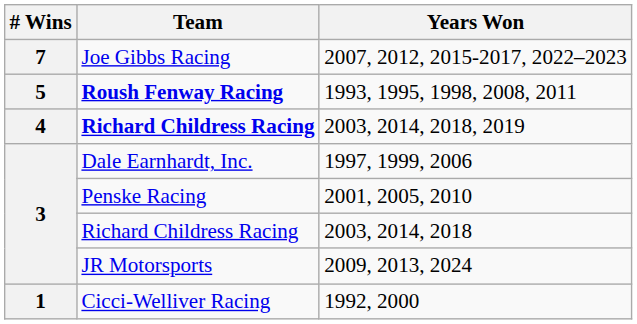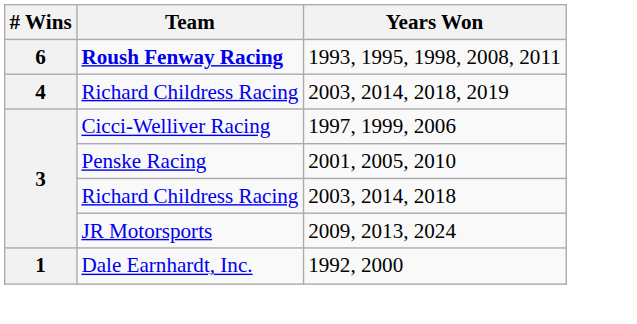- row: 7 | Joe Gibbs Racing | 2007, 2012, 2015-2017, 2022–2023
1993, 1995, 1998, 2008, 2011 | # Wins: 5 -> 6
2003, 2014, 2018, 2019 | Team: bold -> normal
1997, 1999, 2006 | Team: Dale Earnhardt, Inc. -> Cicci-Welliver Racing
1992, 2000 | Team: Cicci-Welliver Racing -> Dale Earnhardt, Inc.
